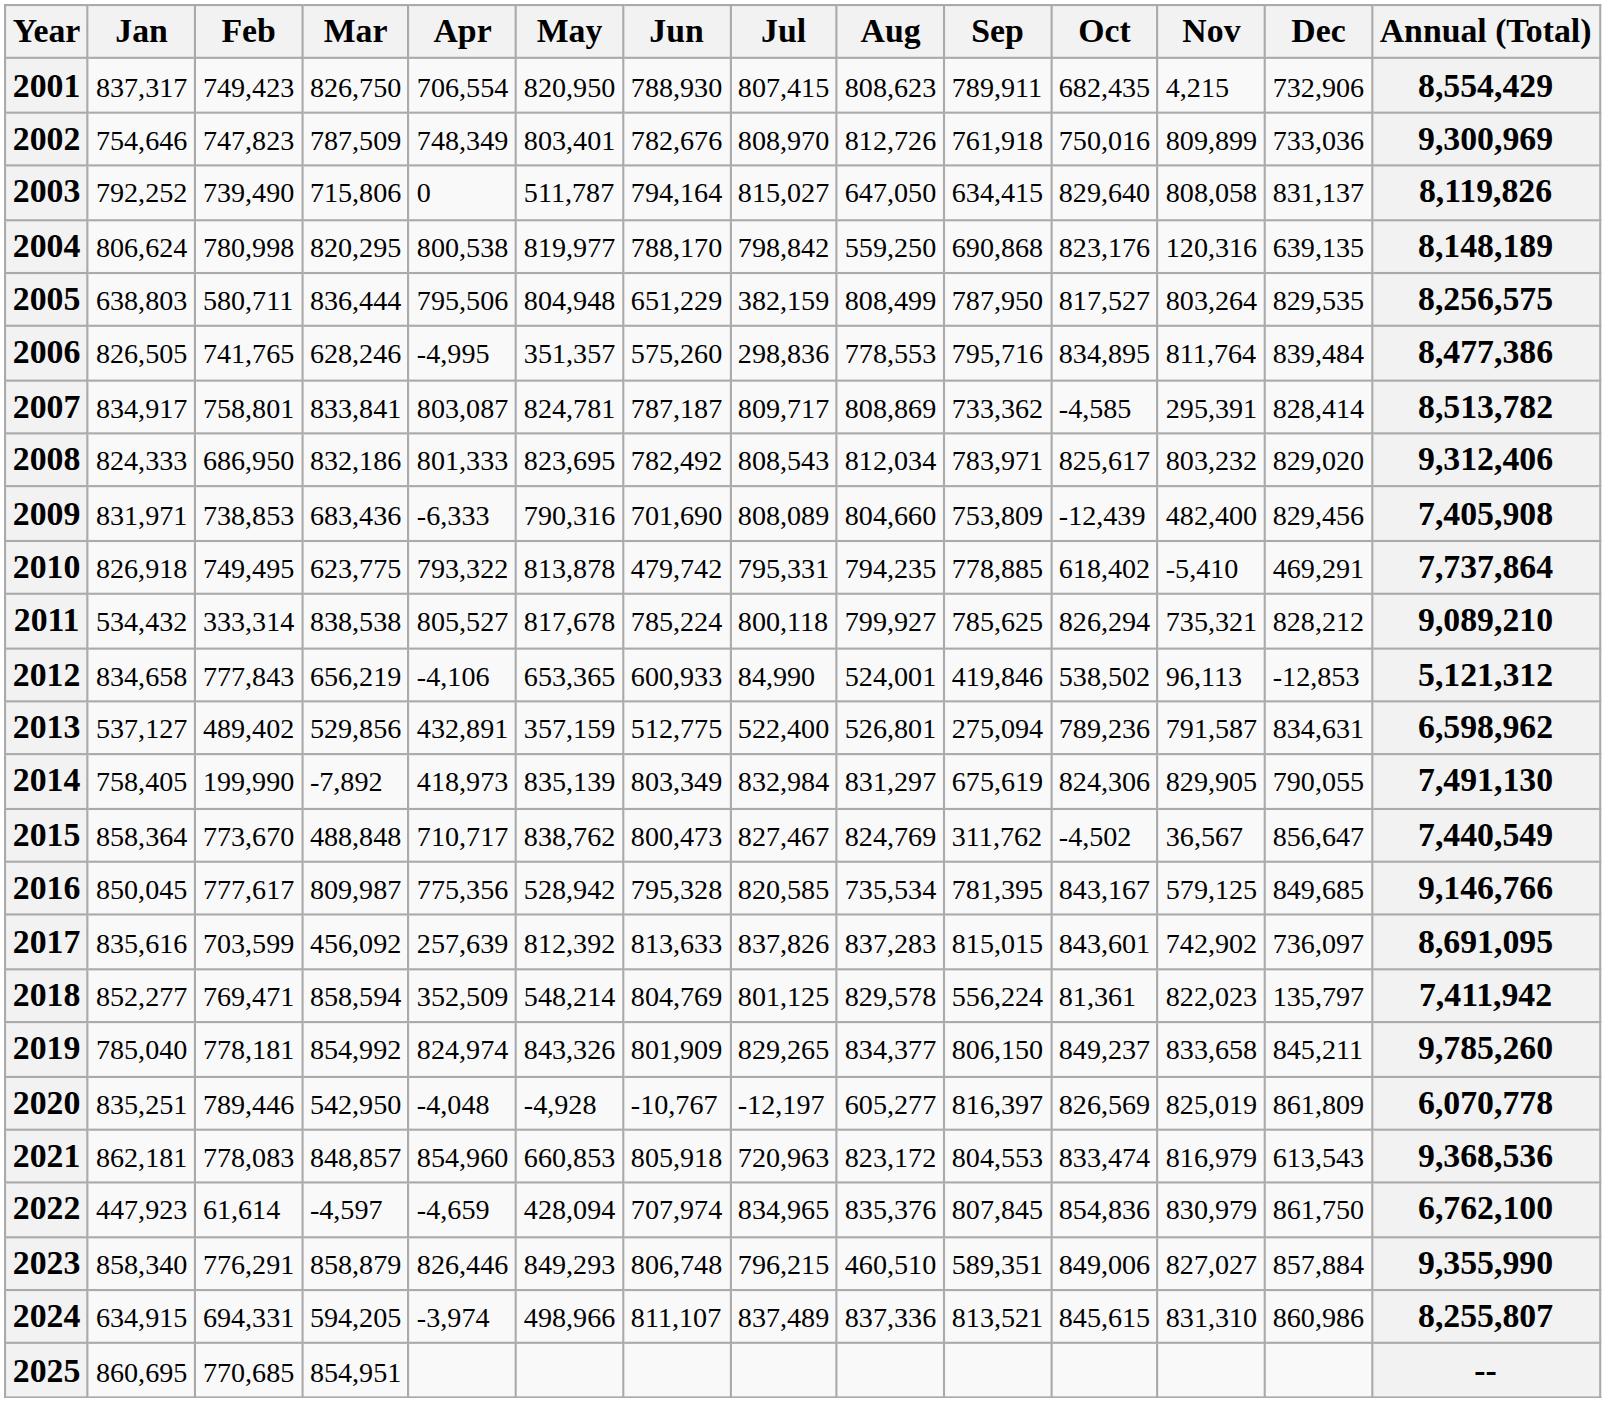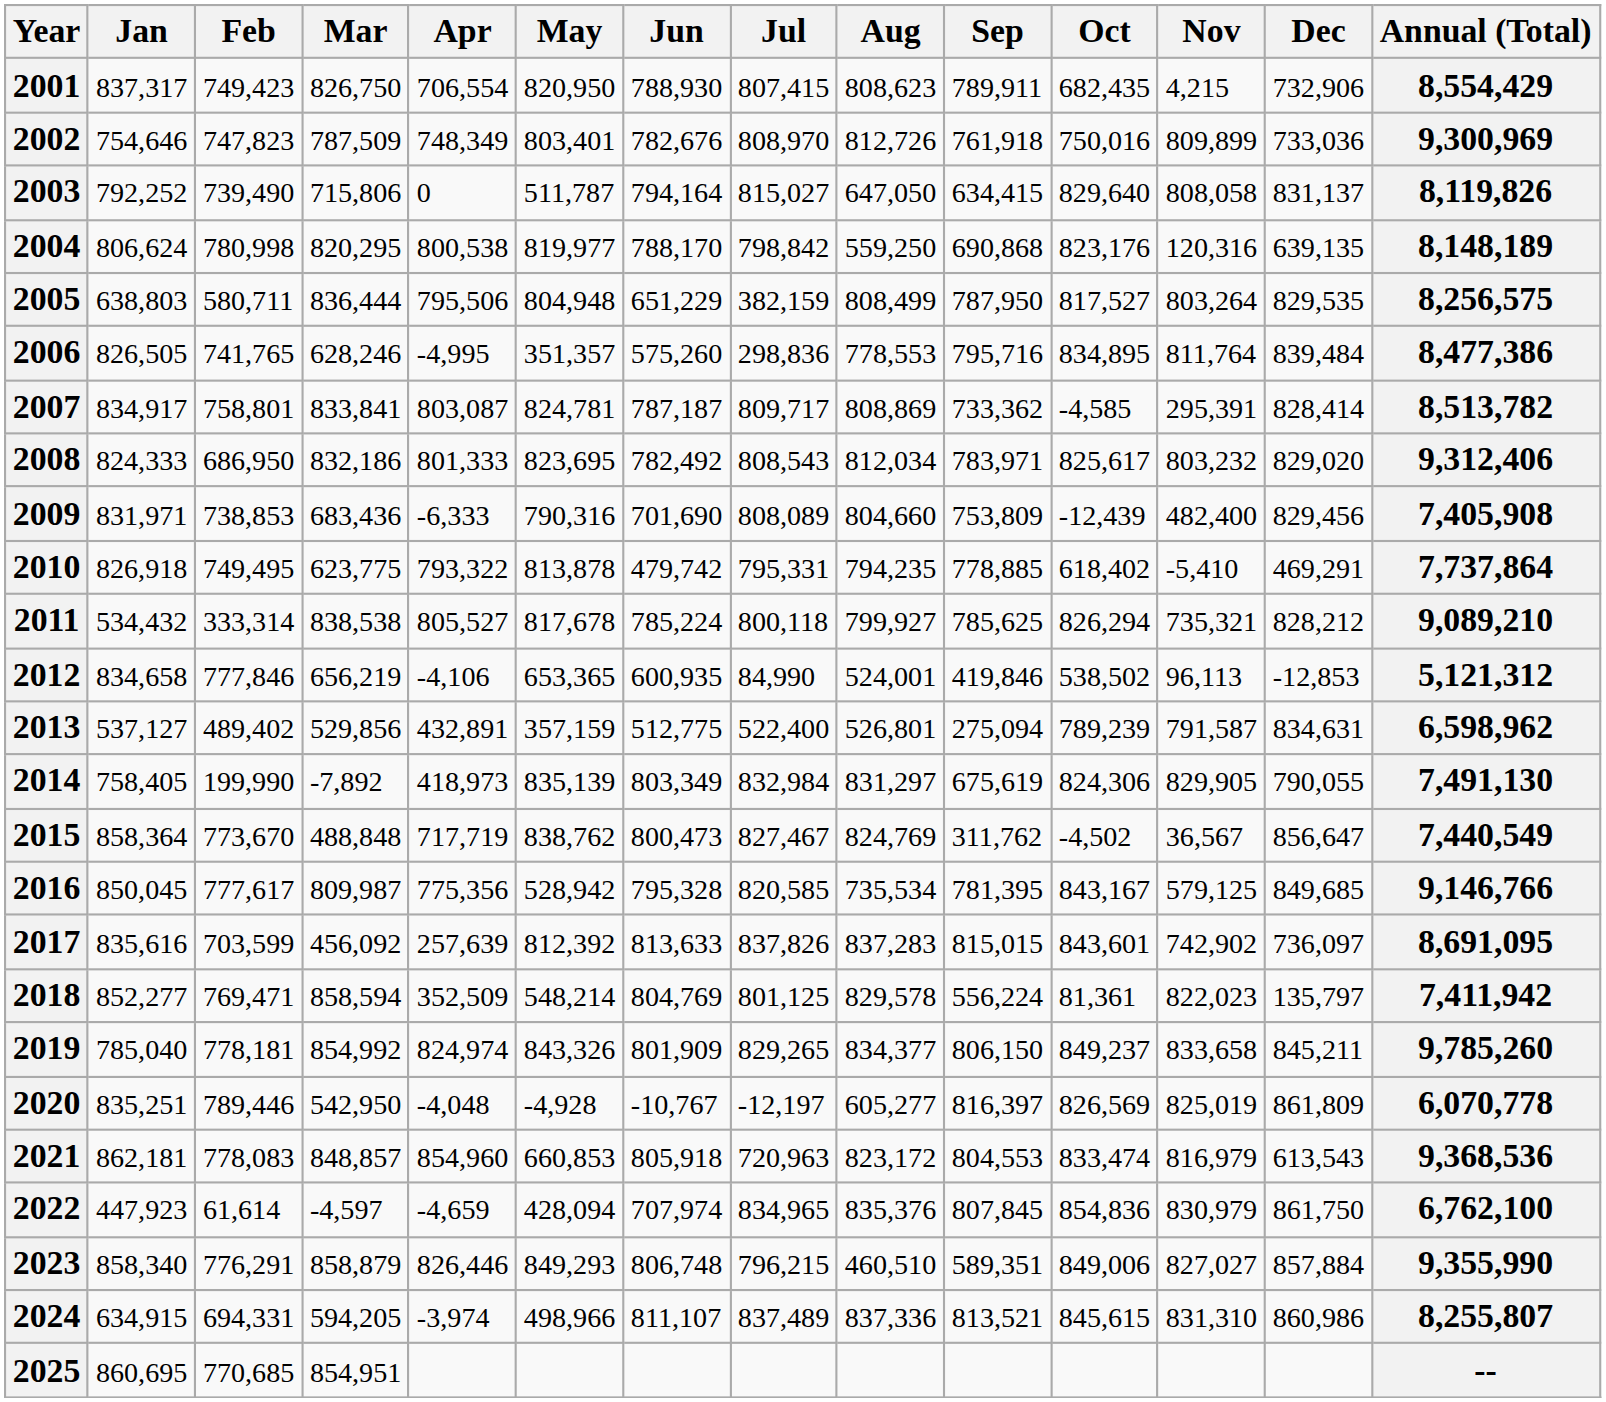2012 | Feb: 777,843 -> 777,846
2012 | Jun: 600,933 -> 600,935
2013 | Oct: 789,236 -> 789,239
2015 | Apr: 710,717 -> 717,719
